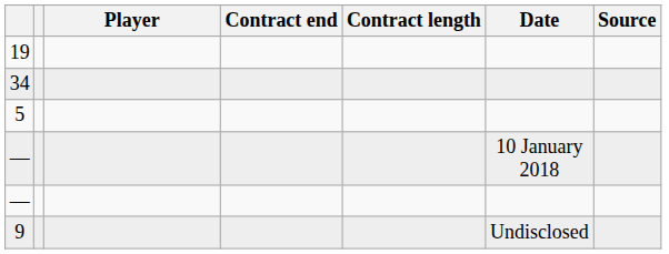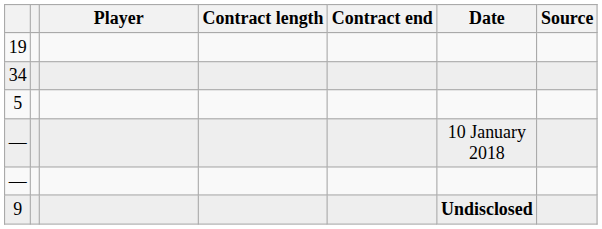columns swapped: Contract length <-> Contract end
9 | Date: normal -> bold
